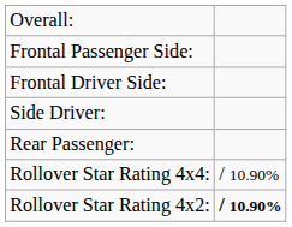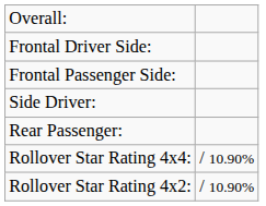rows swapped: Frontal Driver Side: <-> Frontal Passenger Side:
Rollover Star Rating 4x2: | column 2: bold -> normal
